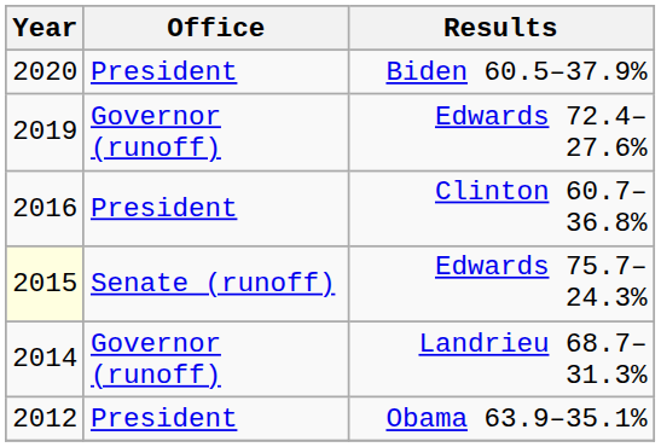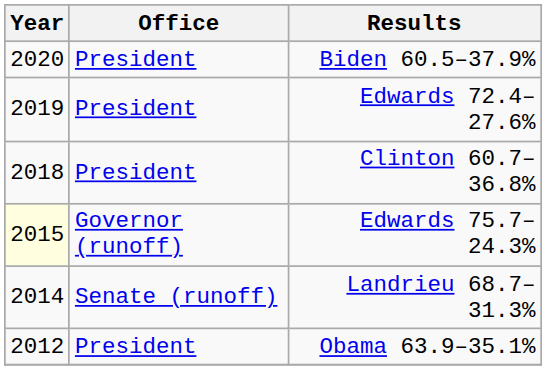Edwards 72.4–27.6% | Office: Governor (runoff) -> President
Clinton 60.7–36.8% | Year: 2016 -> 2018
Edwards 75.7–24.3% | Office: Senate (runoff) -> Governor (runoff)
Landrieu 68.7–31.3% | Office: Governor (runoff) -> Senate (runoff)
